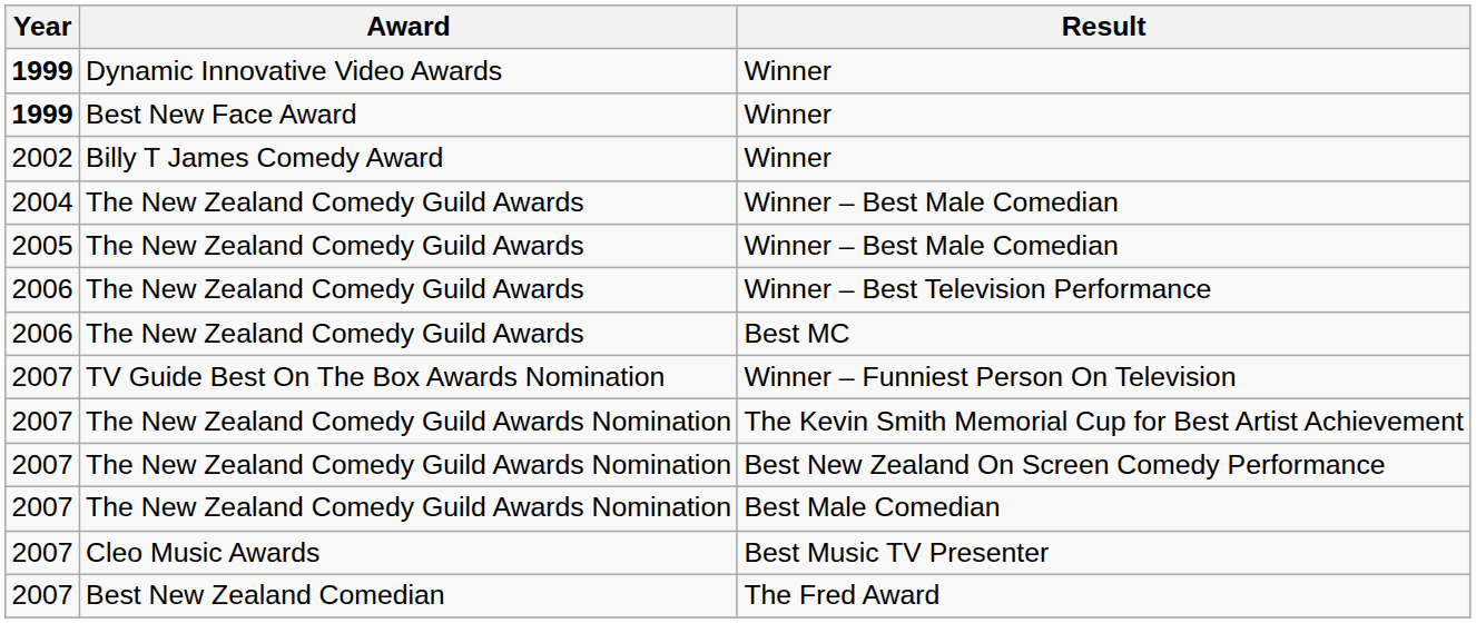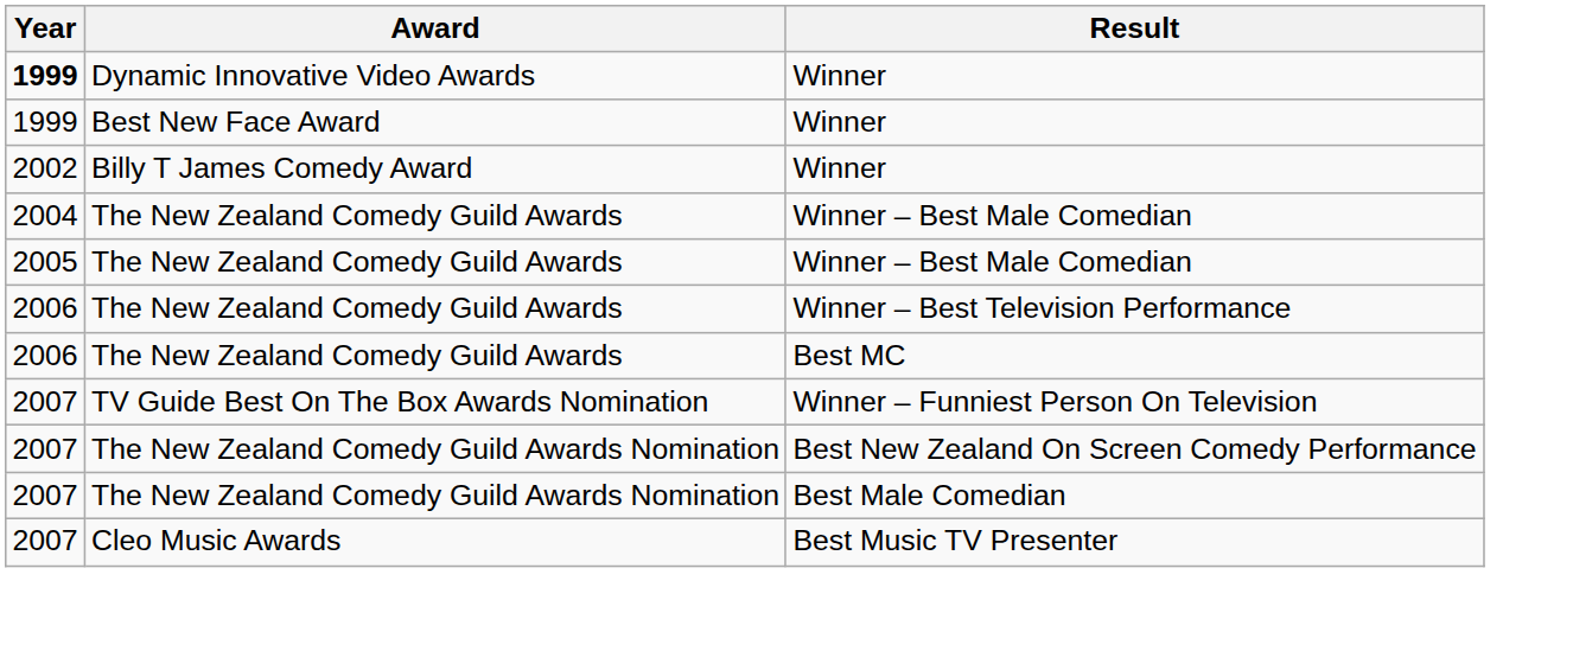Best New Face Award / Winner | Year: bold -> normal
- row: 2007 | The New Zealand Comedy Guild Awards Nomination | The Kevin Smith Memorial Cup for Best Artist Achievement
- row: 2007 | Best New Zealand Comedian | The Fred Award
